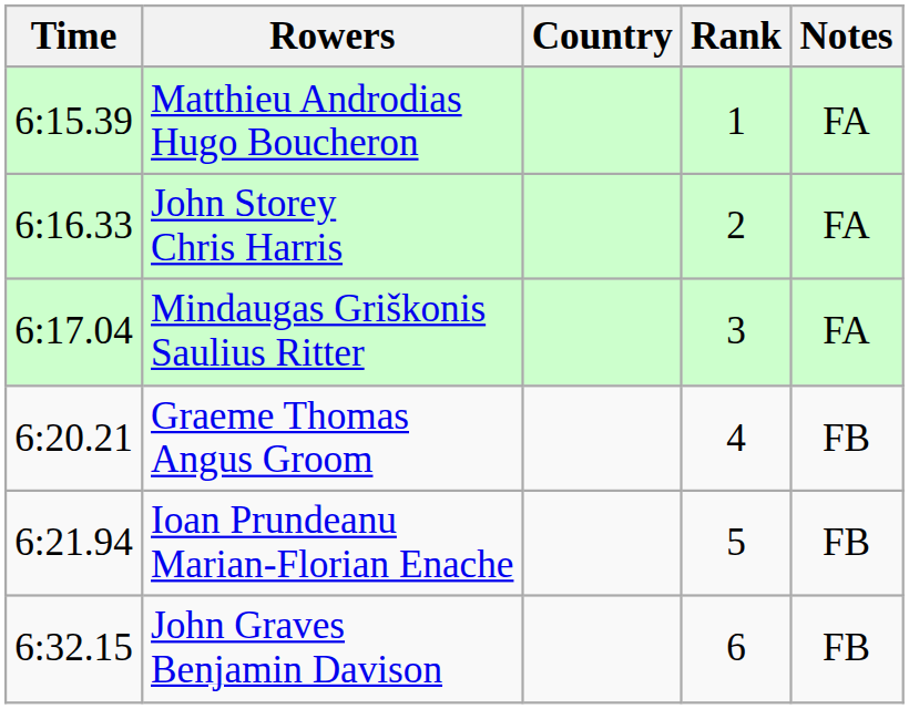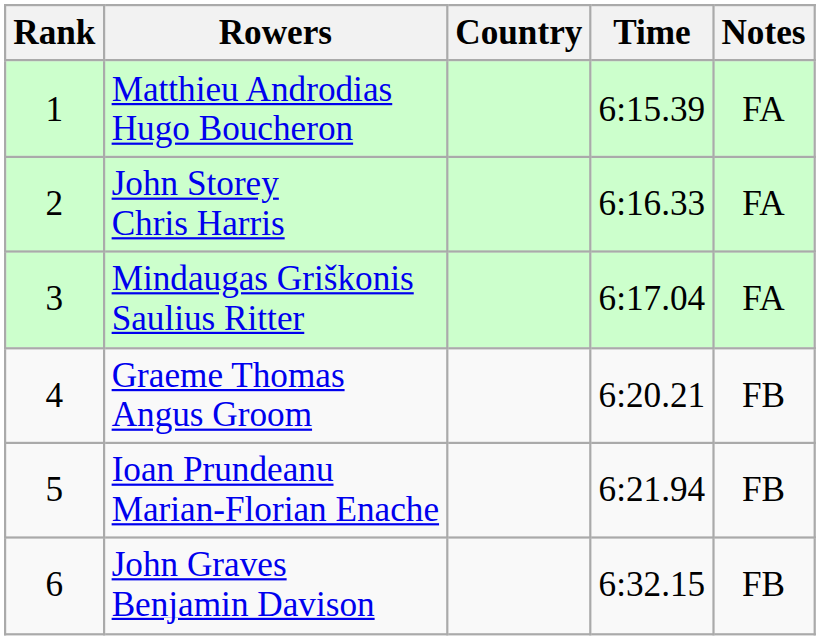columns swapped: Rank <-> Time
